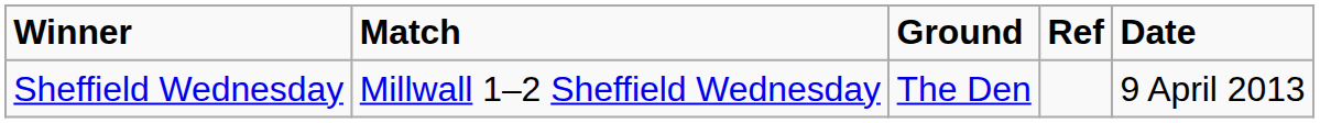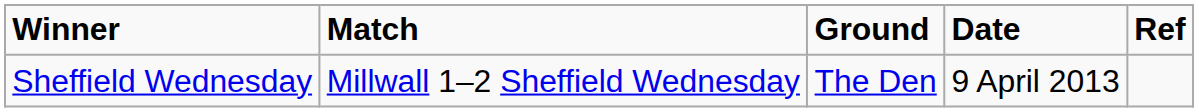columns swapped: Date <-> Ref
